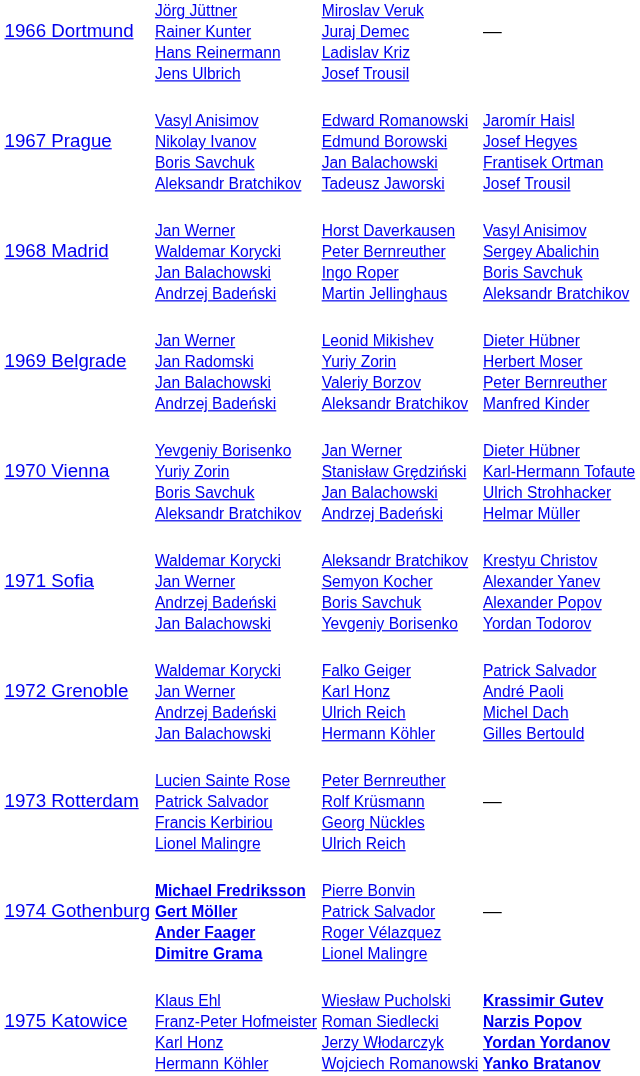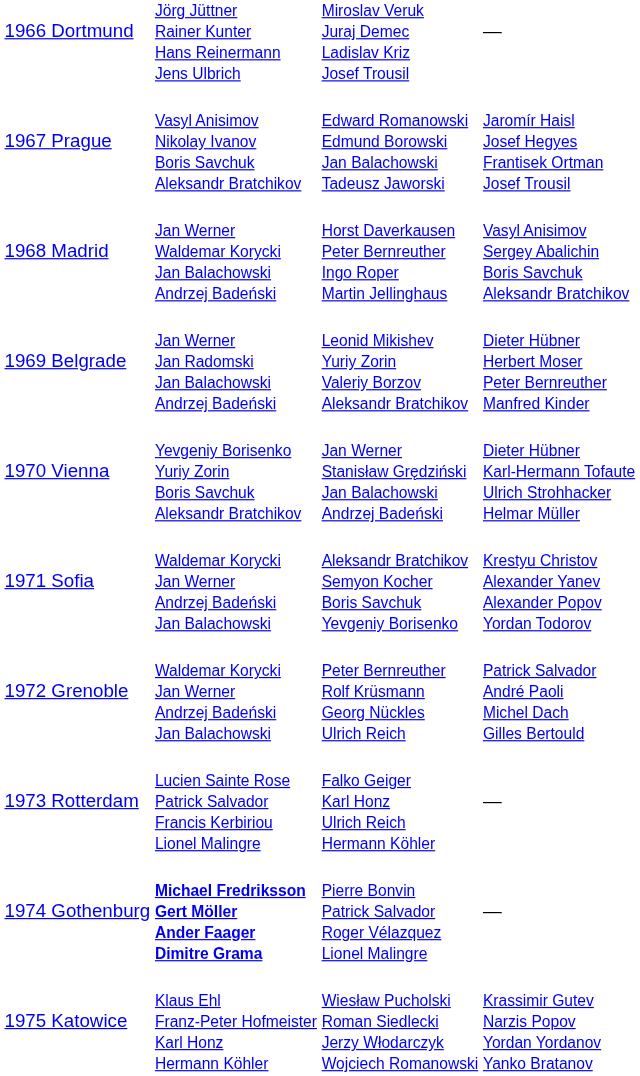1972 Grenoble | column 3: Falko Geiger Karl Honz Ulrich Reich Hermann Köhler -> Peter Bernreuther Rolf Krüsmann Georg Nückles Ulrich Reich
1973 Rotterdam | column 3: Peter Bernreuther Rolf Krüsmann Georg Nückles Ulrich Reich -> Falko Geiger Karl Honz Ulrich Reich Hermann Köhler
1975 Katowice | column 4: bold -> normal
